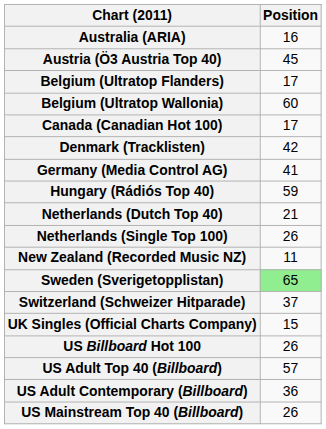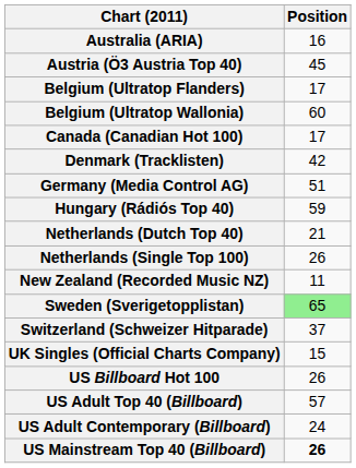Germany (Media Control AG) | Position: 41 -> 51
US Adult Contemporary (Billboard) | Position: 36 -> 24
US Mainstream Top 40 (Billboard) | Position: normal -> bold
